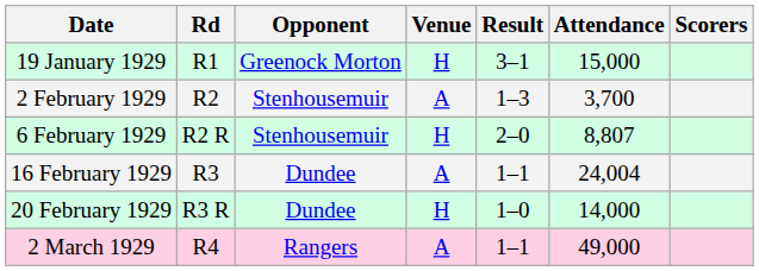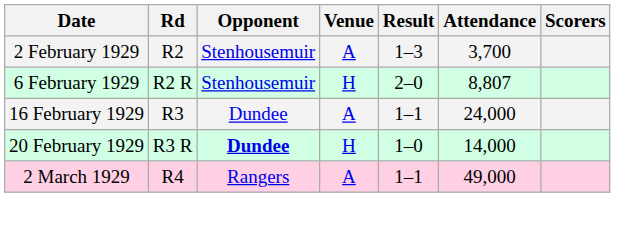- row: 19 January 1929 | R1 | Greenock Morton | H | 3–1 | 15,000
16 February 1929 | Attendance: 24,004 -> 24,000
20 February 1929 | Opponent: normal -> bold
